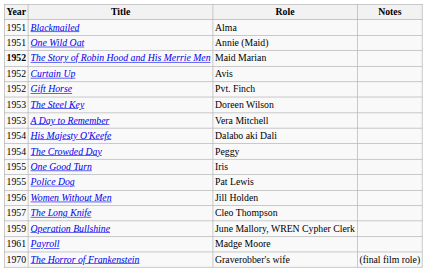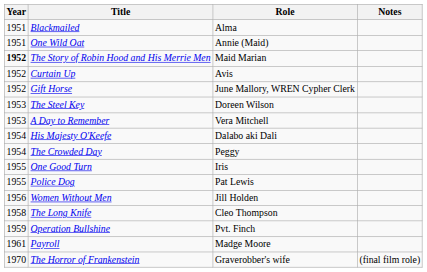Gift Horse | Role: Pvt. Finch -> June Mallory, WREN Cypher Clerk
The Long Knife | Year: 1957 -> 1958
Operation Bullshine | Role: June Mallory, WREN Cypher Clerk -> Pvt. Finch
